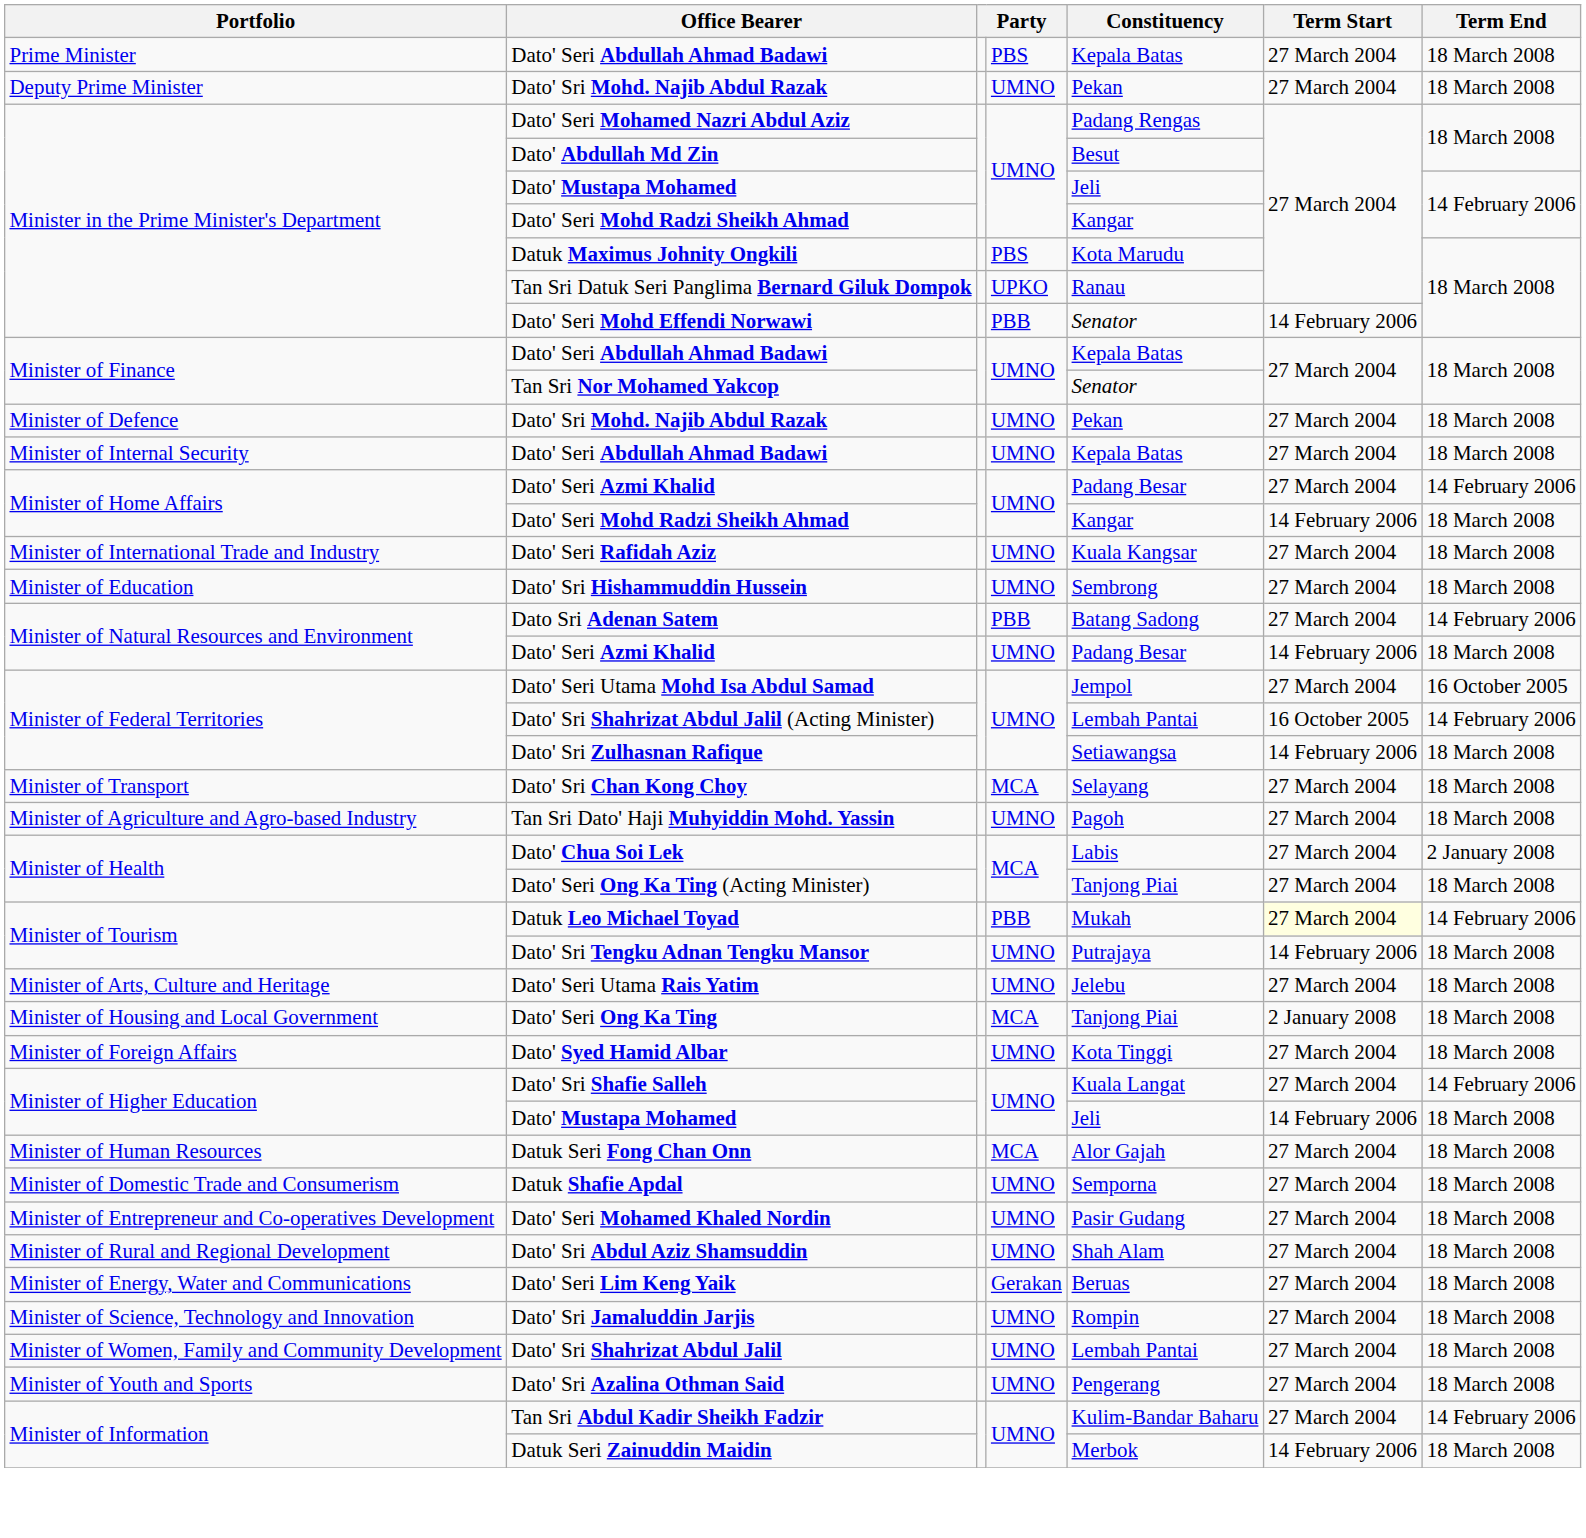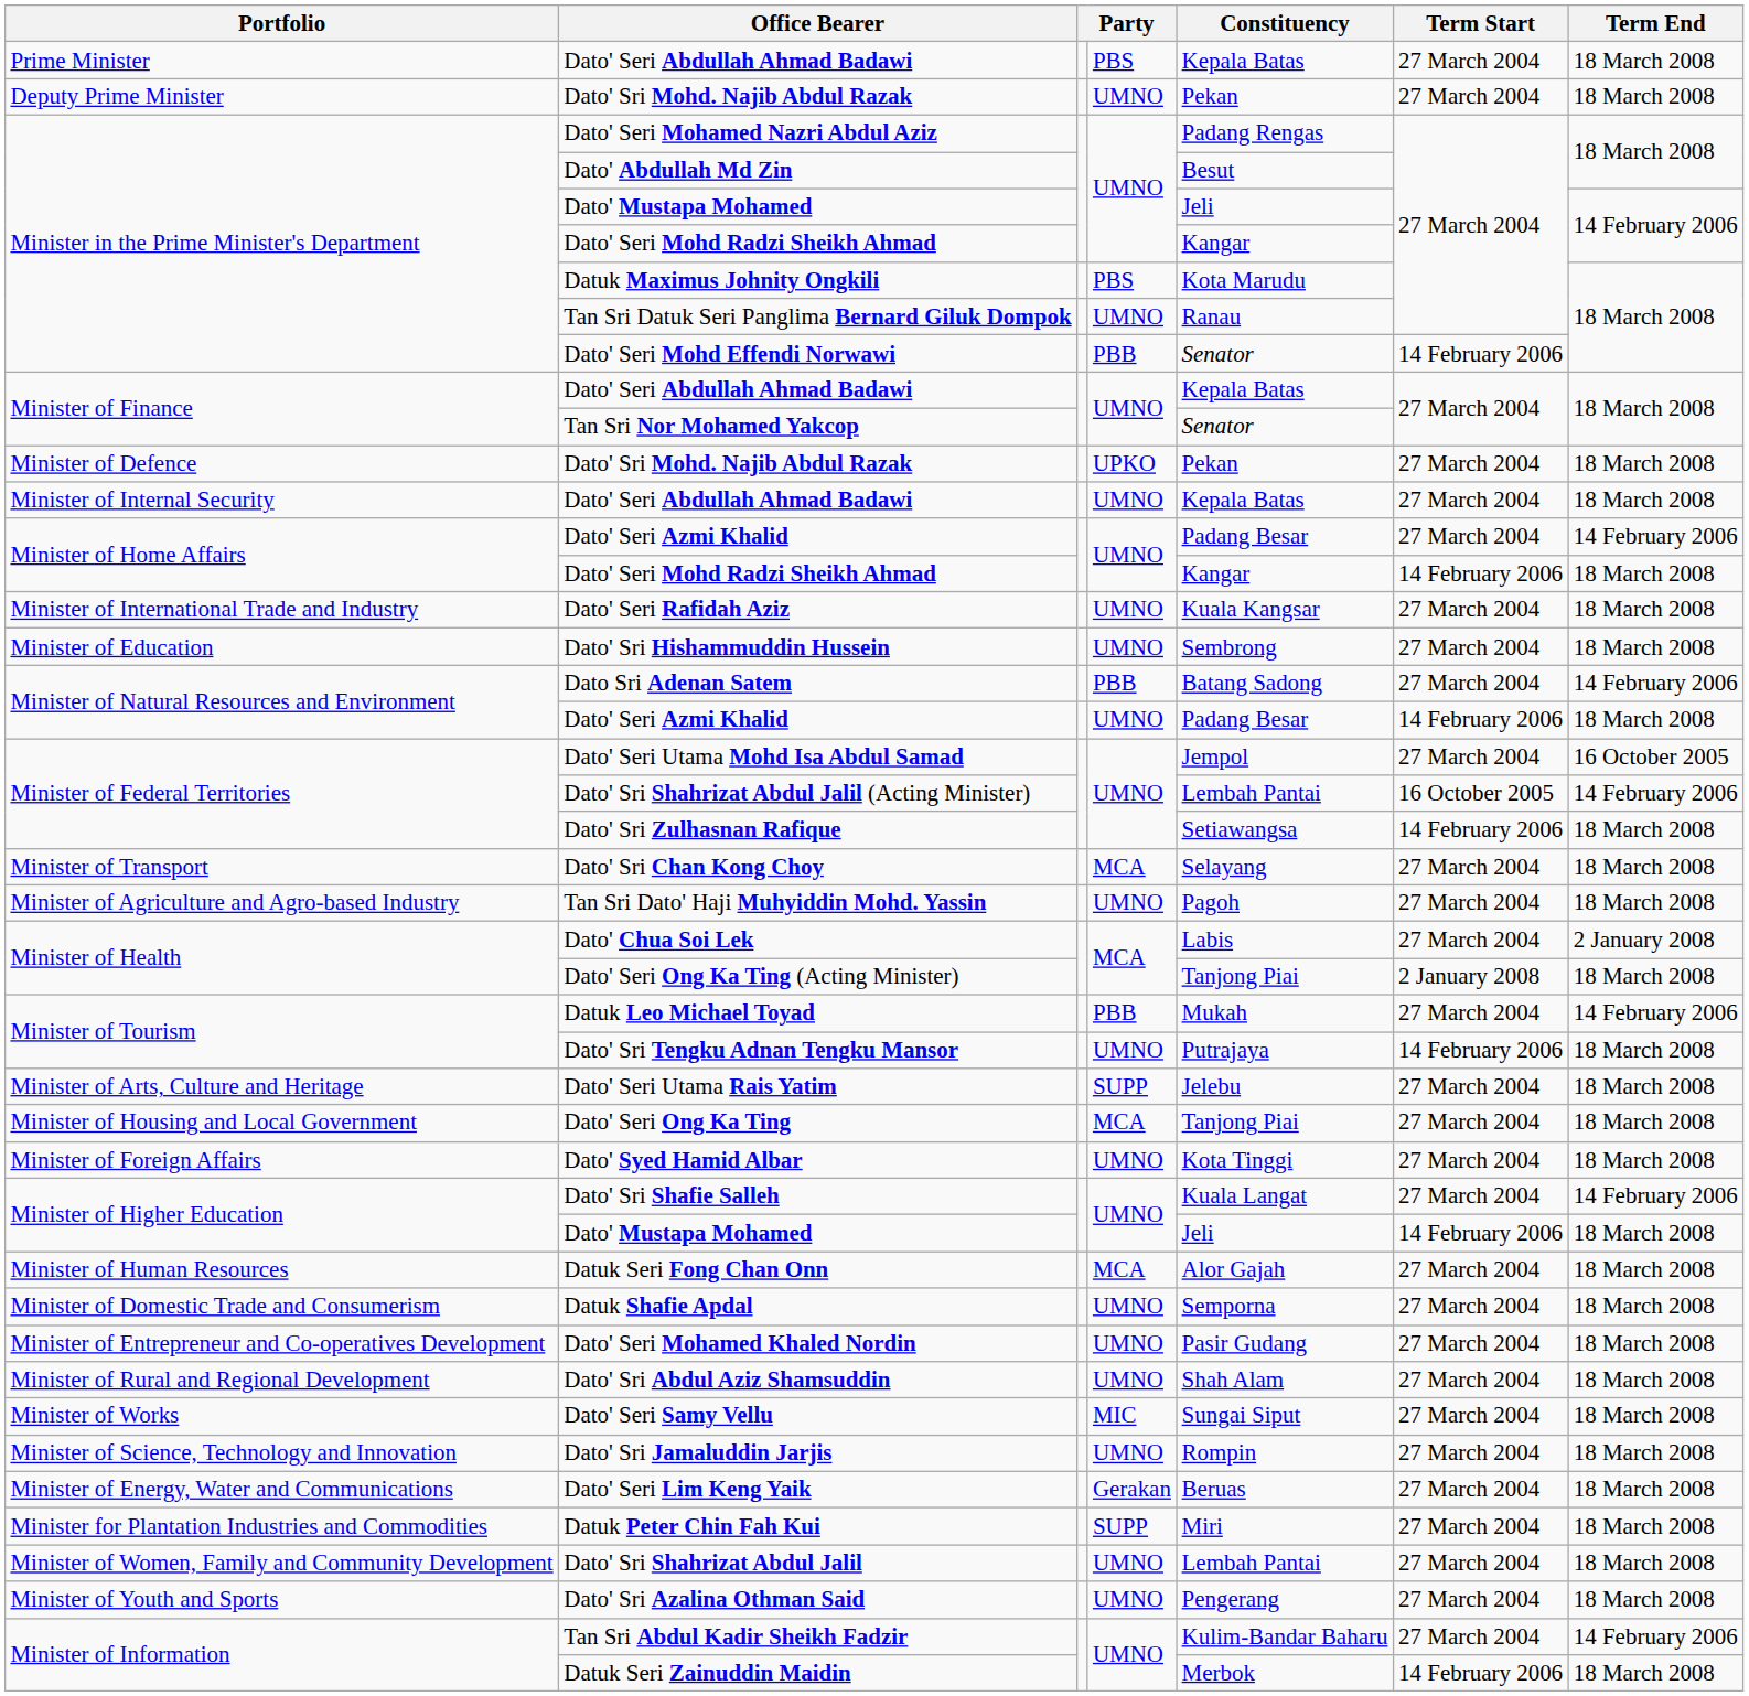Tan Sri Datuk Seri Panglima Bernard Giluk Dompok | column 4: UPKO -> UMNO
Minister of Defence / Dato' Sri Mohd. Najib Abdul Razak | column 4: UMNO -> UPKO
Dato' Seri Ong Ka Ting (Acting Minister) | Term Start: 27 March 2004 -> 2 January 2008
Datuk Leo Michael Toyad | Term Start: lightyellow background -> no background
Dato' Seri Utama Rais Yatim | column 4: UMNO -> SUPP
Dato' Seri Ong Ka Ting | Term Start: 2 January 2008 -> 27 March 2004
+ row: Minister of Works | Dato' Seri Samy Vellu | MIC | Sungai Siput | 27 March 2004 | 18 March 2008
rows swapped: Dato' Sri Jamaluddin Jarjis <-> Dato' Seri Lim Keng Yaik
+ row: Minister for Plantation Industries and Commodities | Datuk Peter Chin Fah Kui | SUPP | Miri | 27 March 2004 | 18 March 2008
